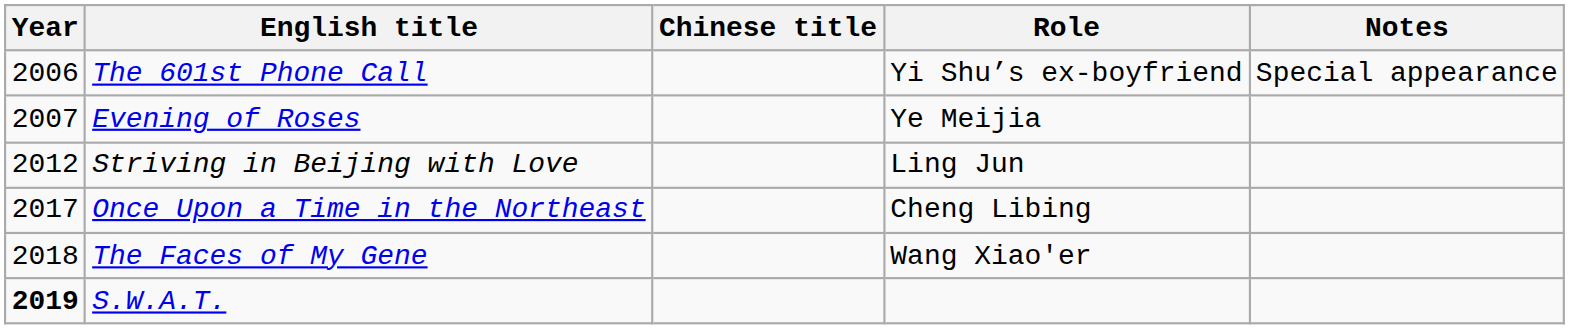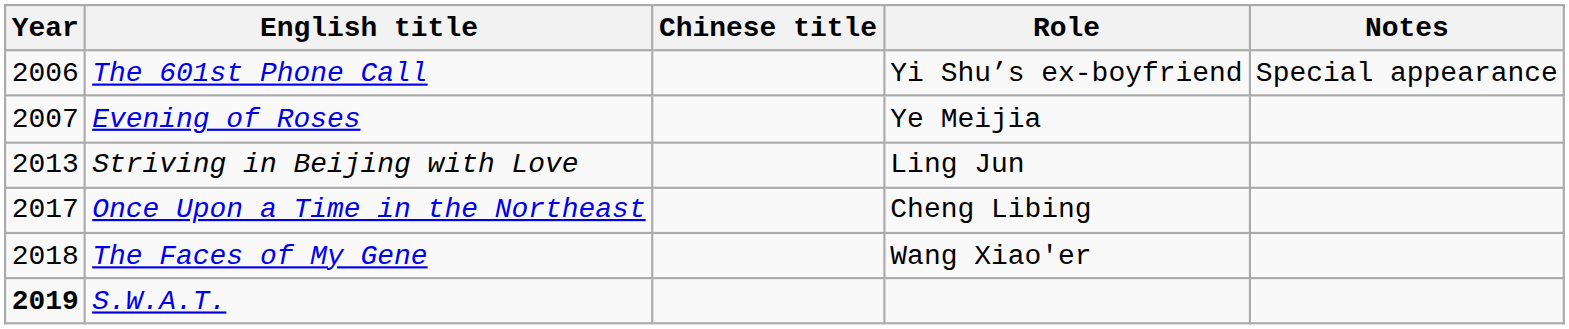Striving in Beijing with Love | Year: 2012 -> 2013
